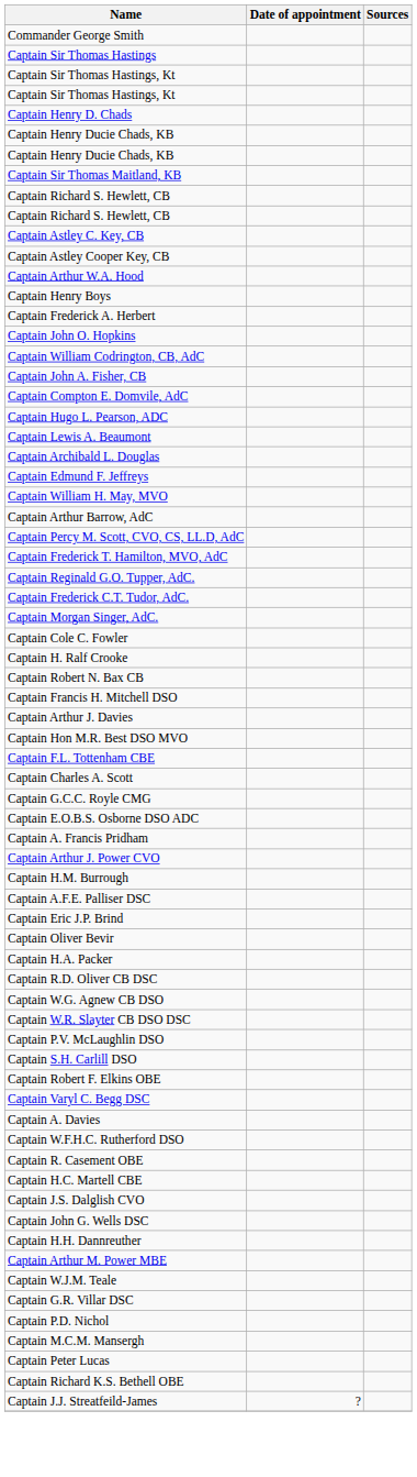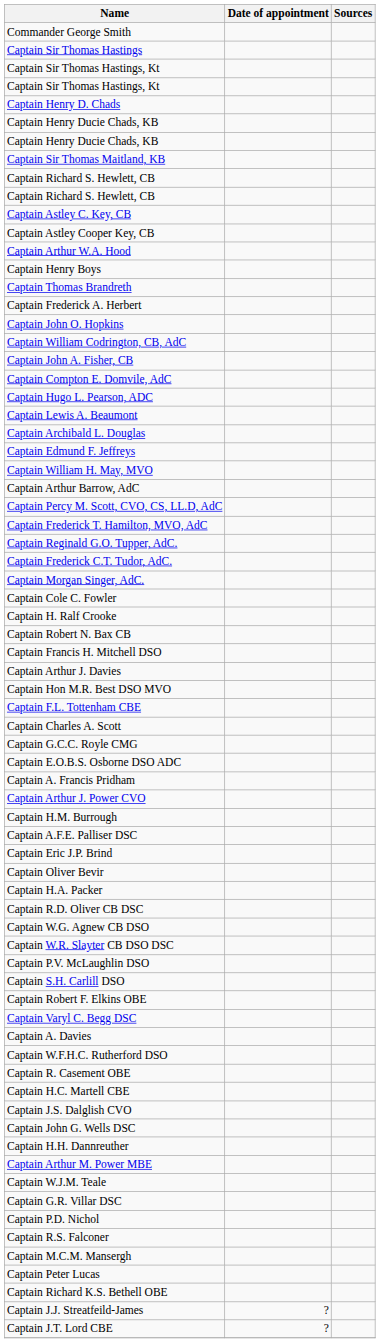+ row: Captain Thomas Brandreth
+ row: Captain R.S. Falconer
+ row: Captain J.T. Lord CBE | ?
